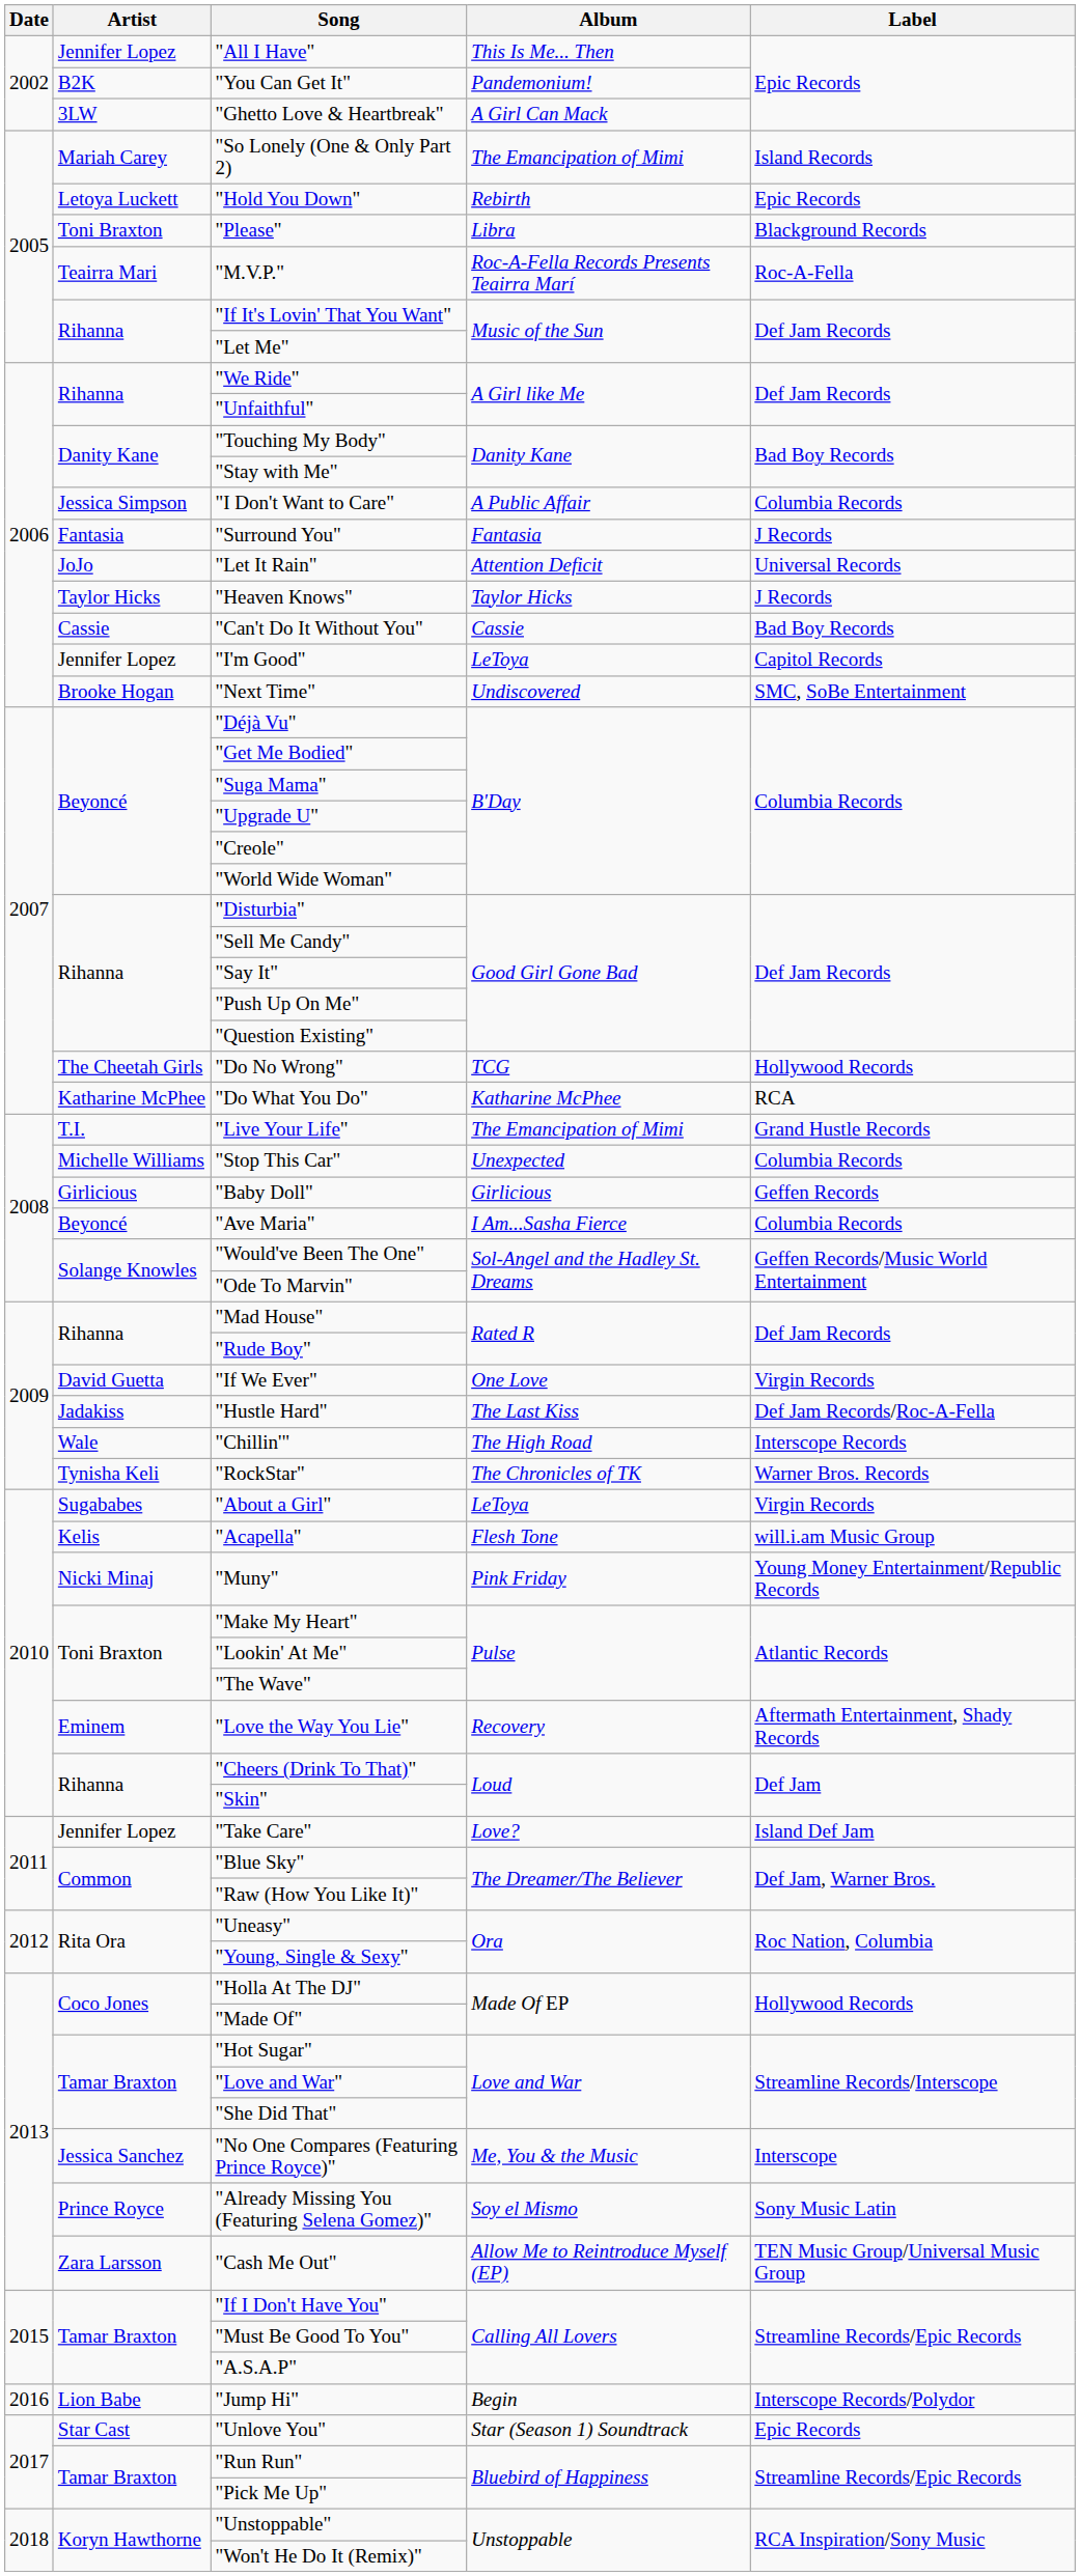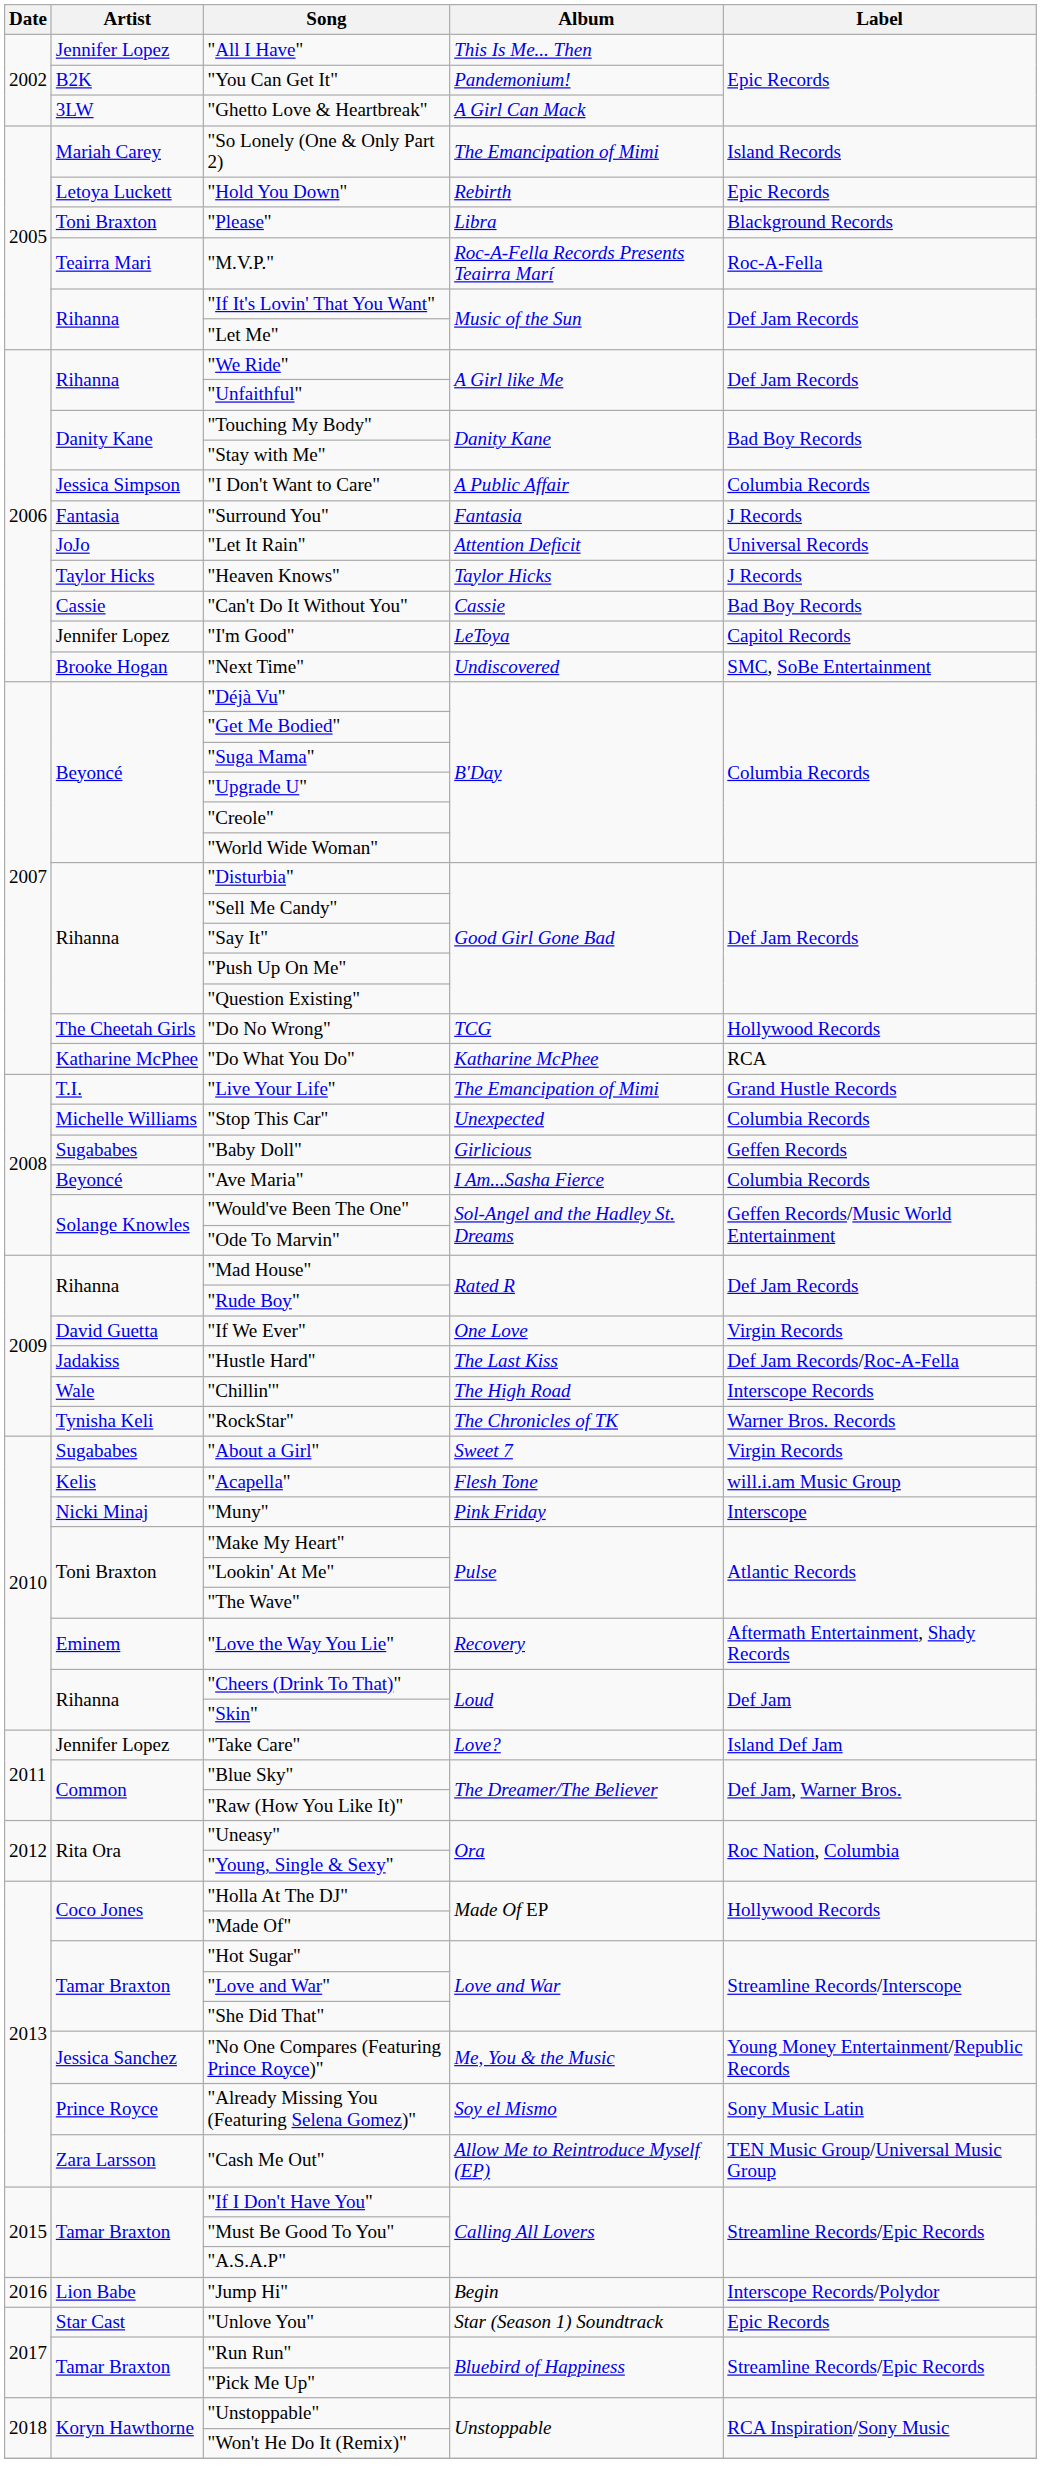"Baby Doll" | Artist: Girlicious -> Sugababes
"About a Girl" | Album: LeToya -> Sweet 7
"Muny" | Label: Young Money Entertainment/Republic Records -> Interscope
"No One Compares (Featuring Prince Royce)" | Label: Interscope -> Young Money Entertainment/Republic Records
